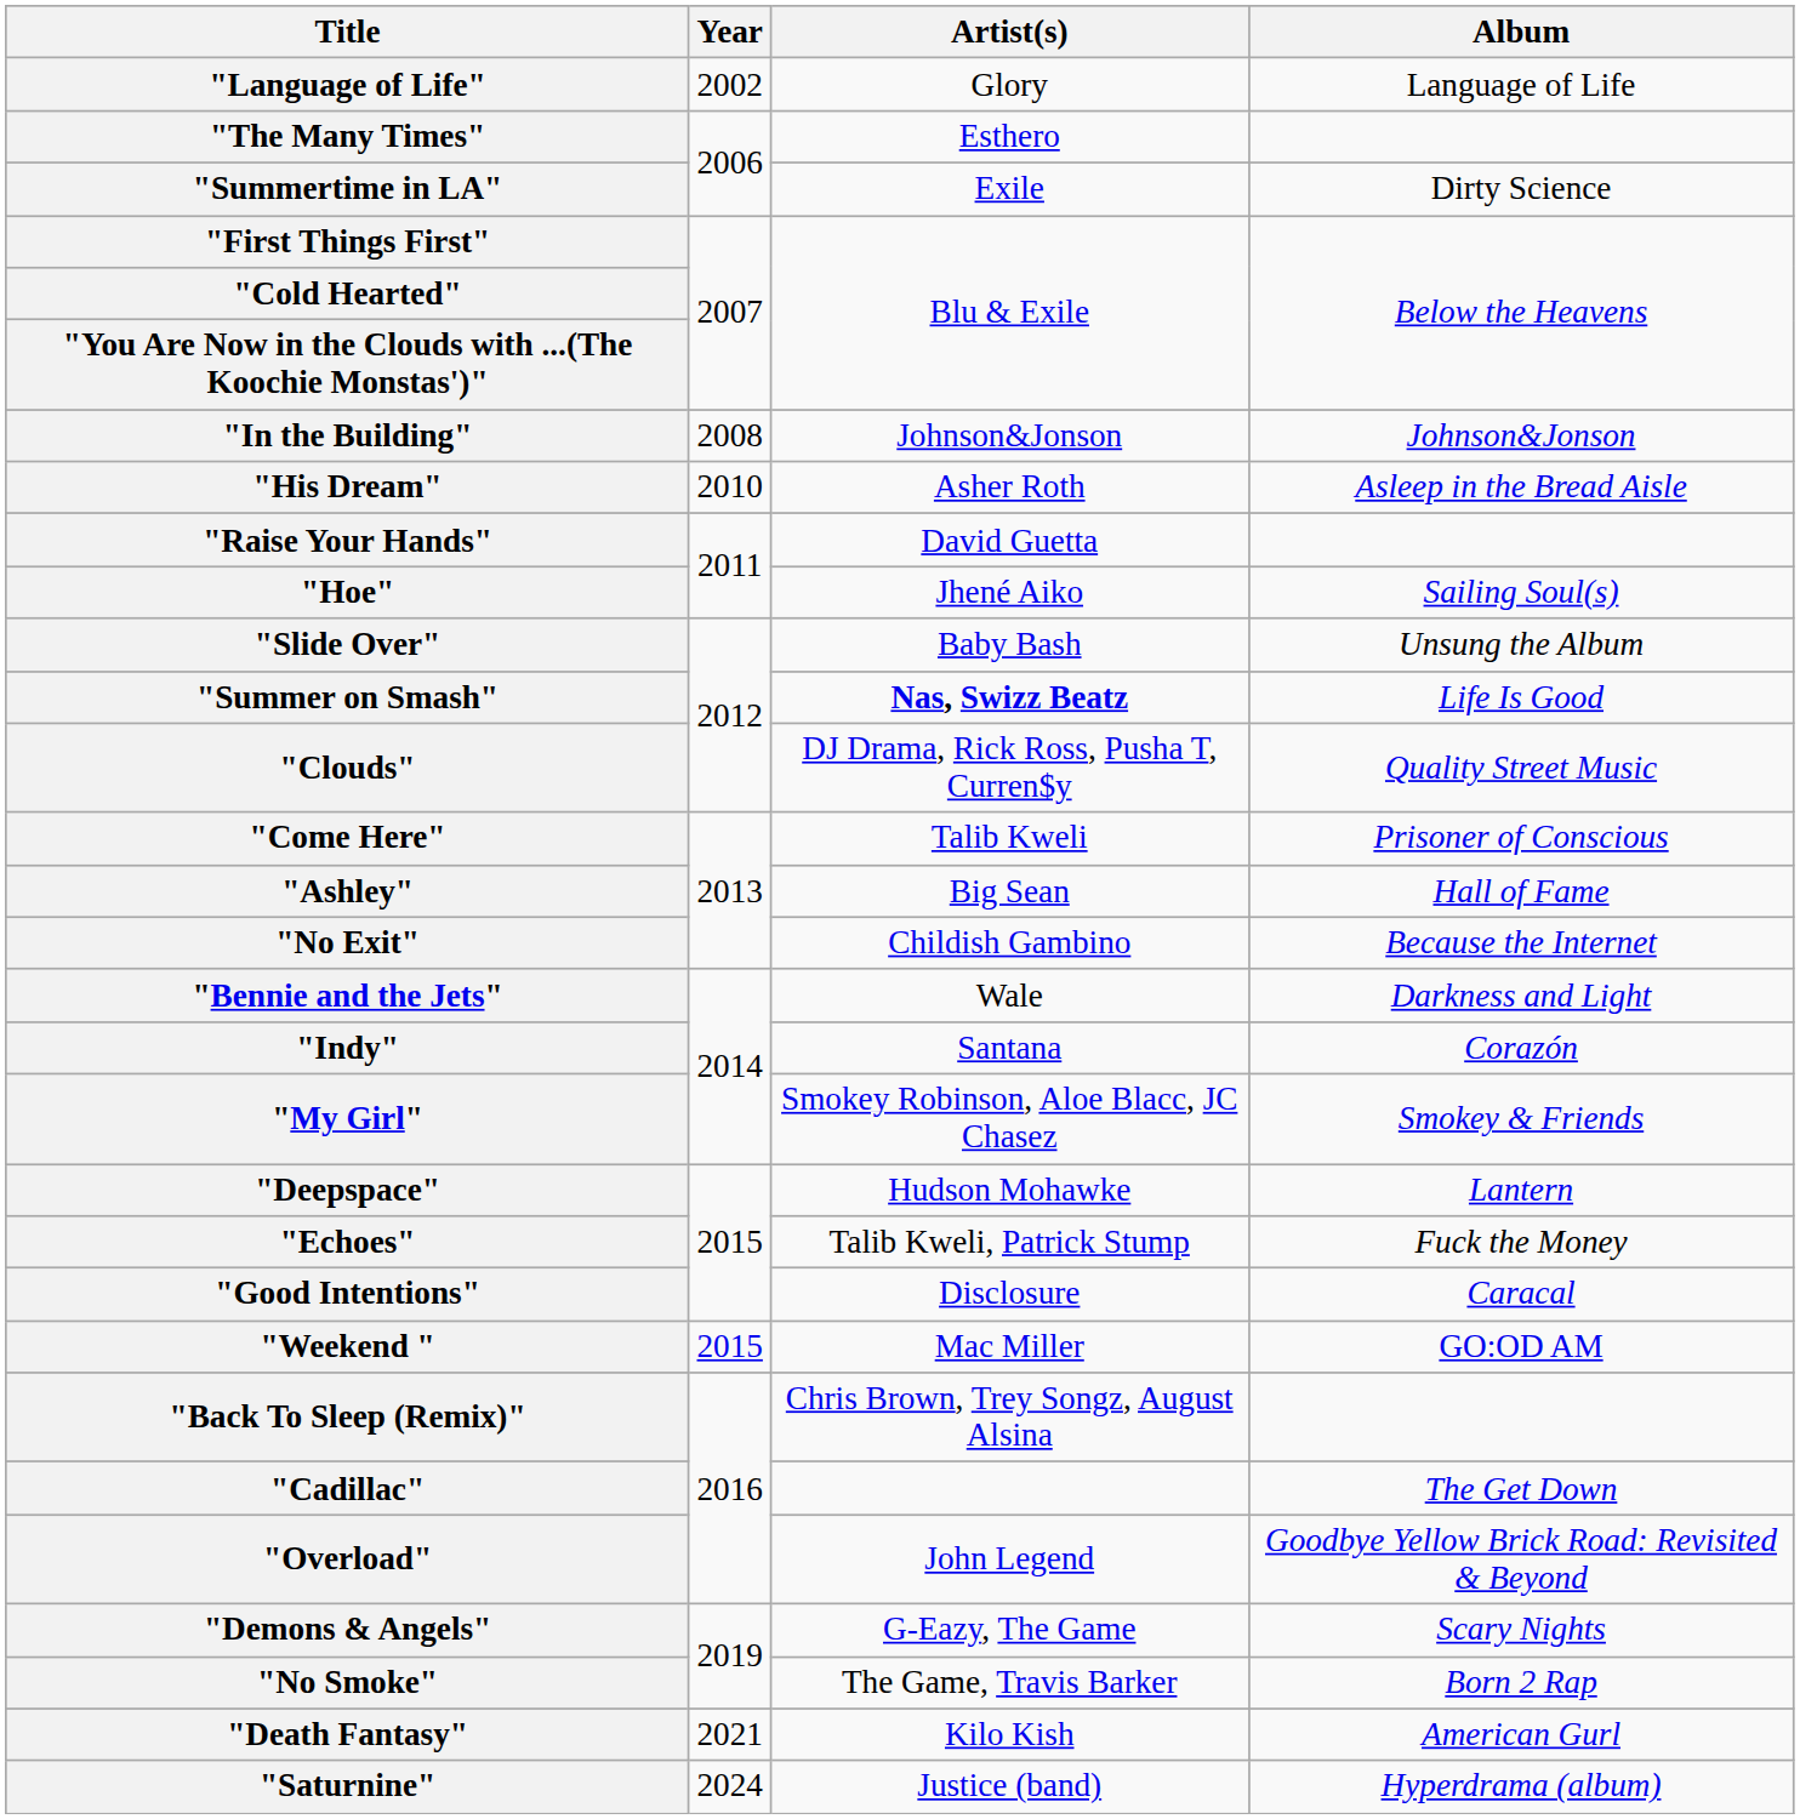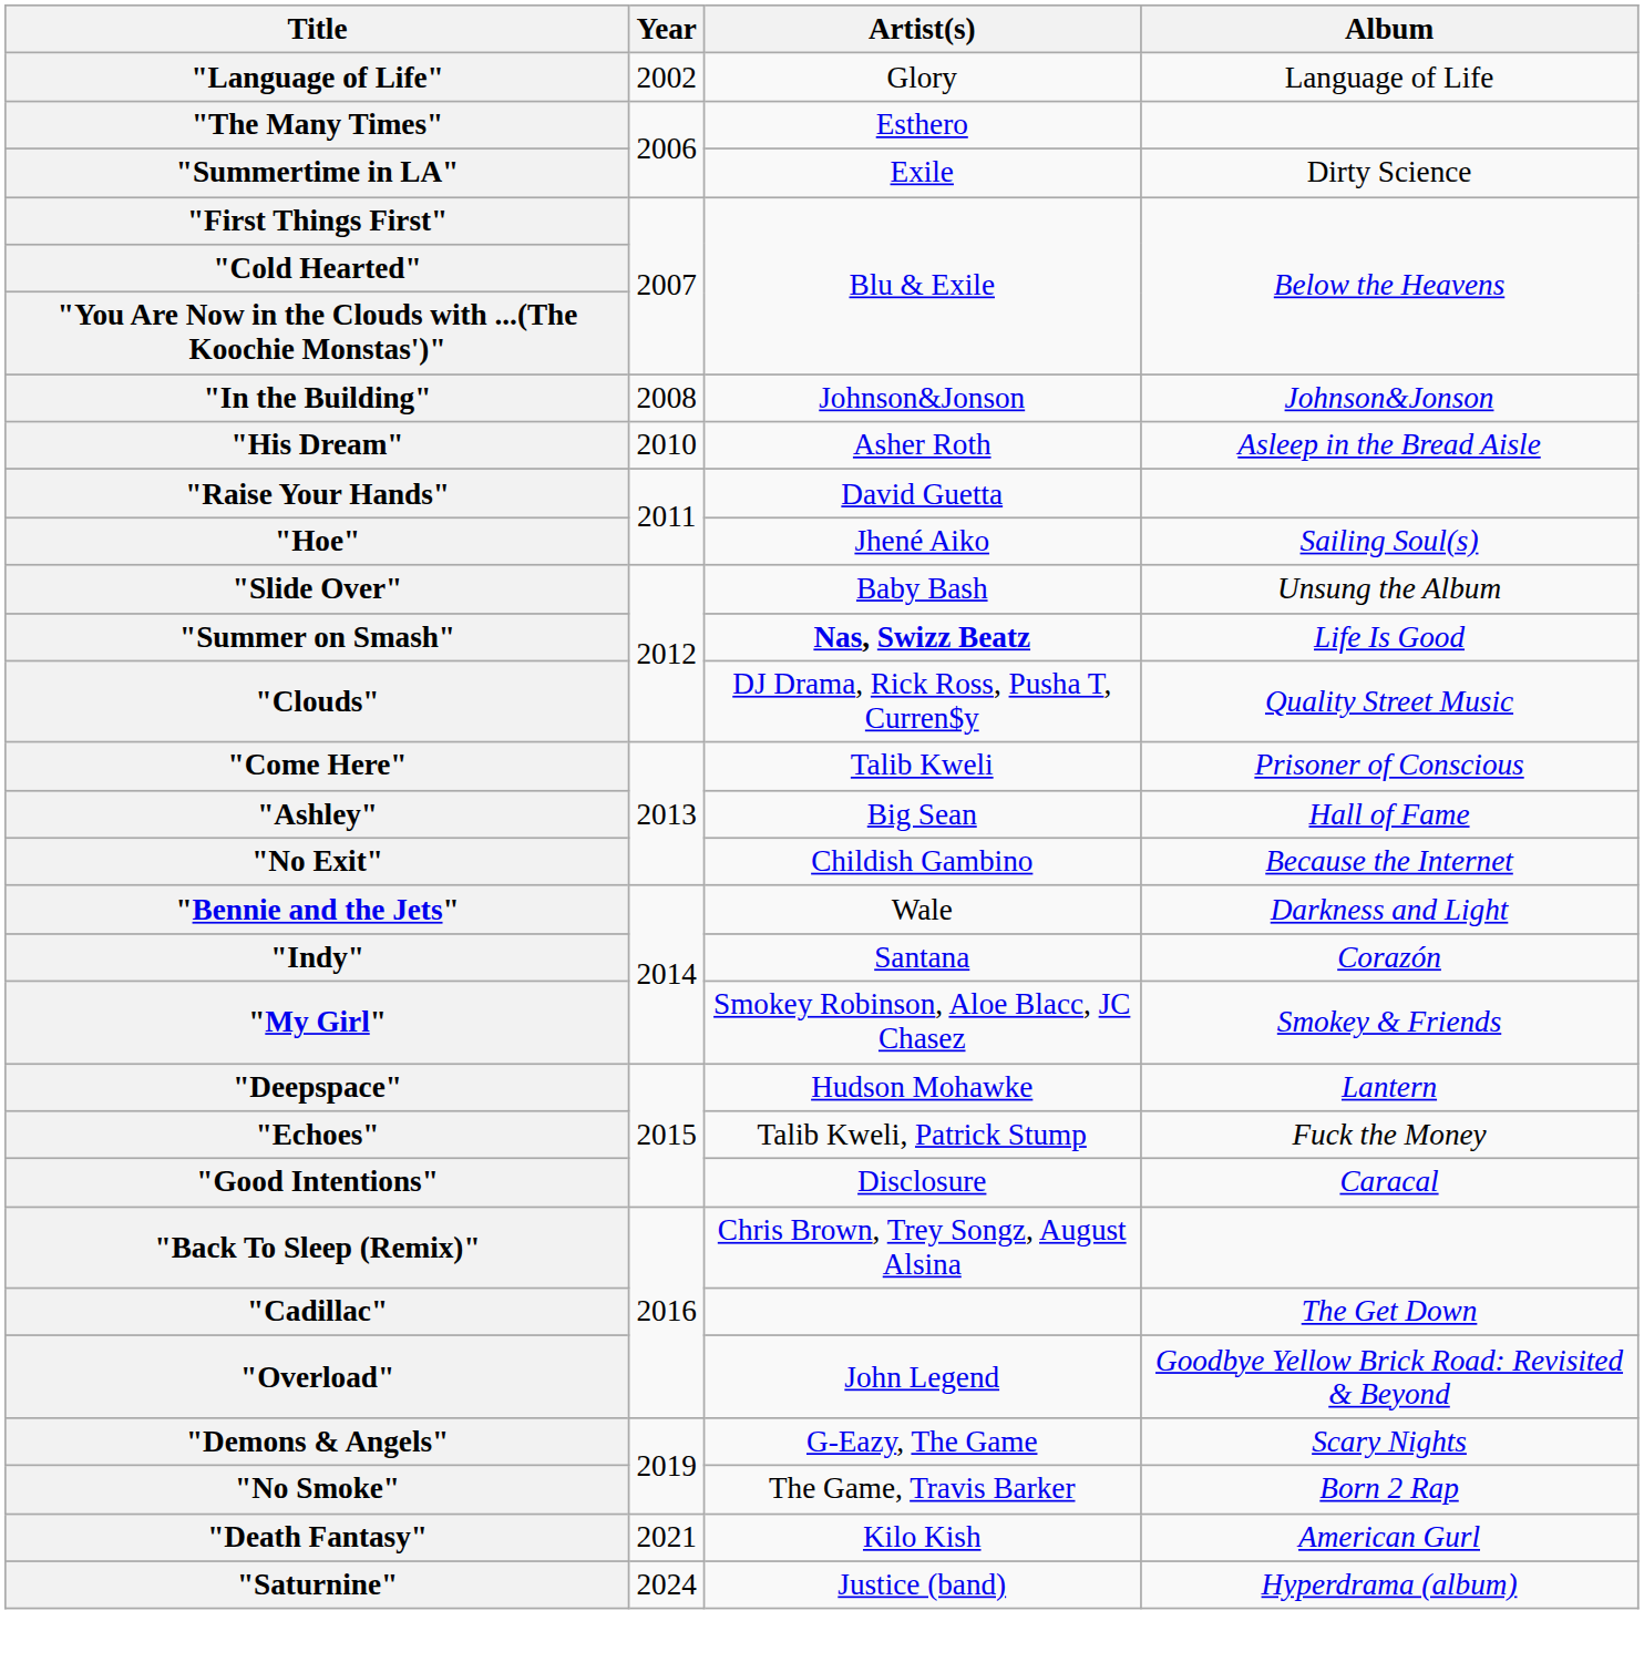- row: "Weekend " | 2015 | Mac Miller | GO:OD AM
